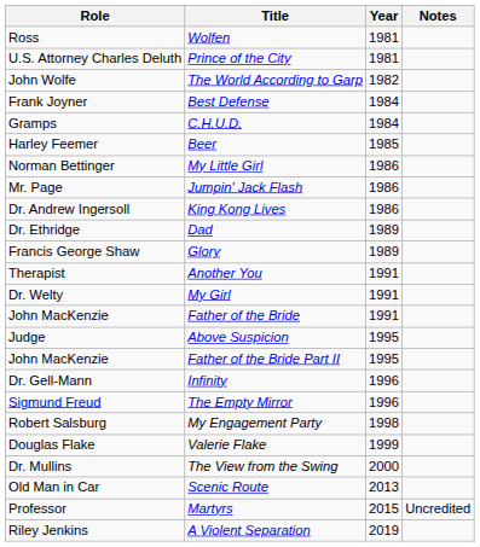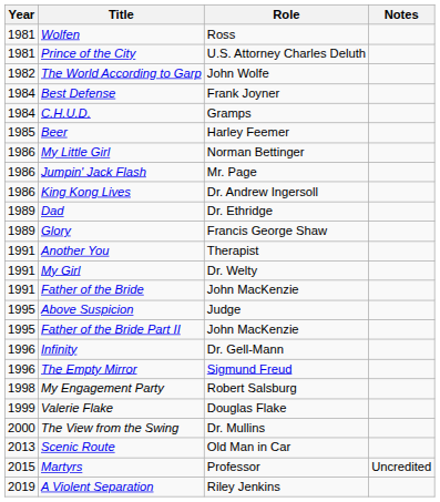columns swapped: Year <-> Role
